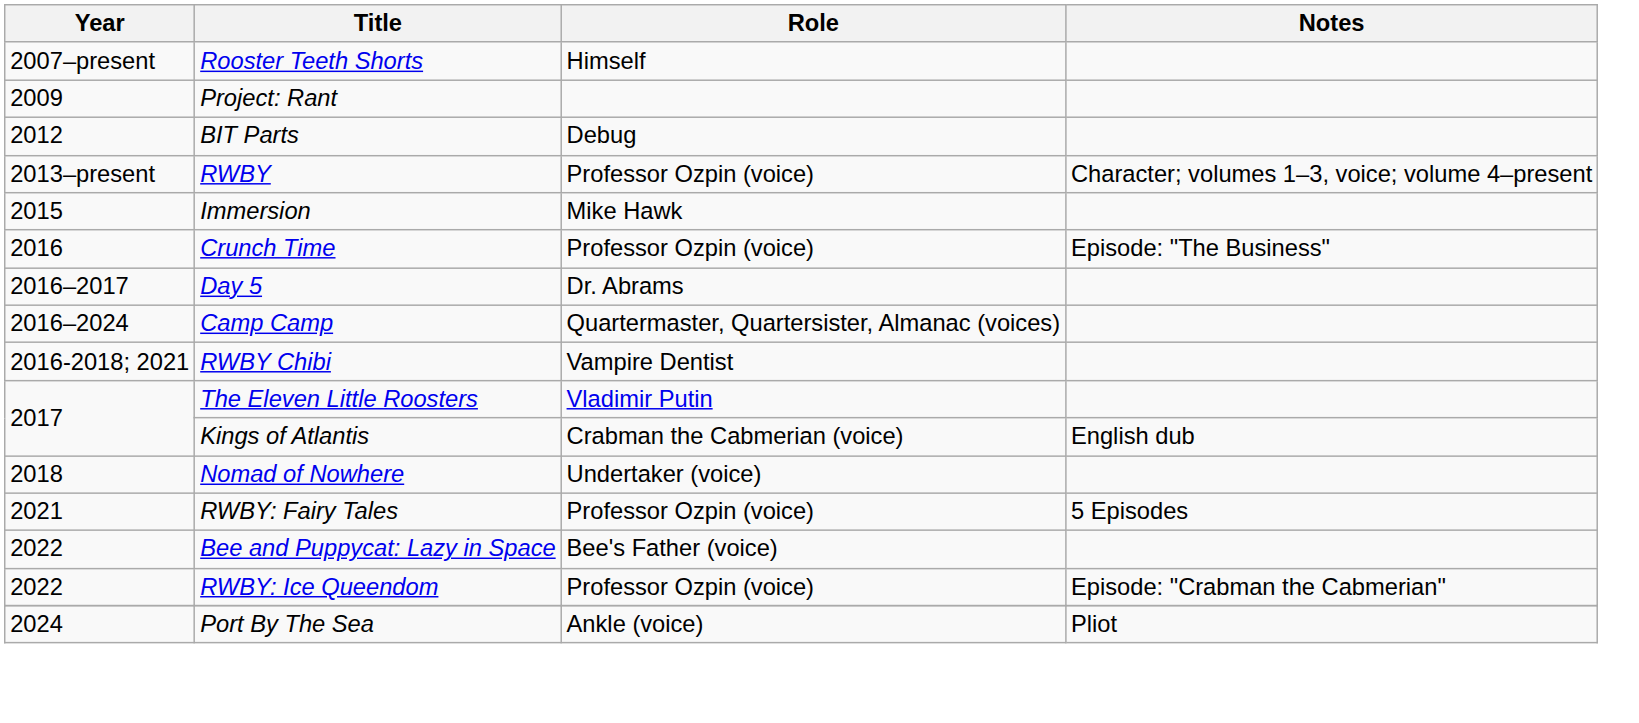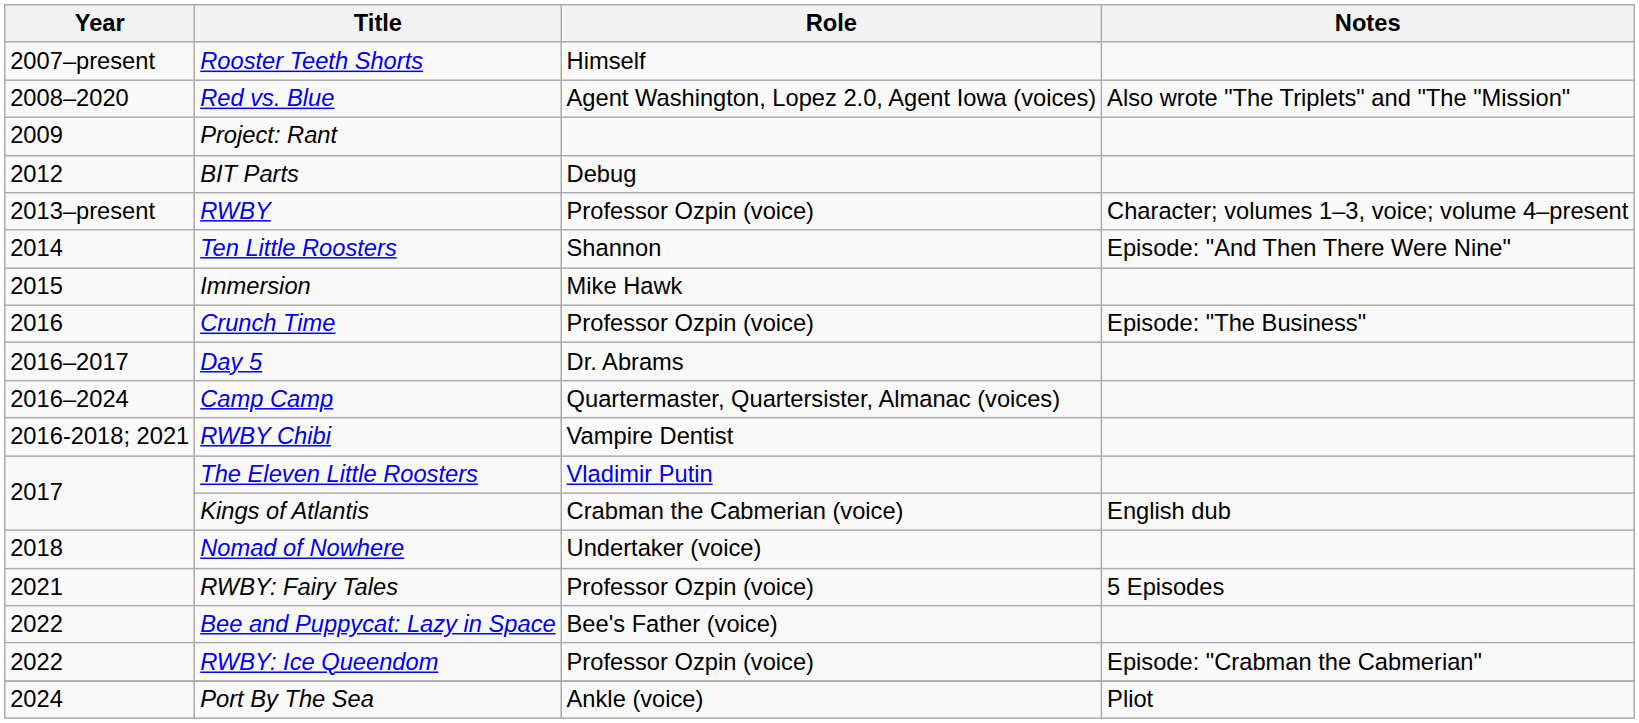+ row: 2008–2020 | Red vs. Blue | Agent Washington, Lopez 2.0, Agent Iowa (voices) | Also wrote "The Triplets" and "The "Mission"
+ row: 2014 | Ten Little Roosters | Shannon | Episode: "And Then There Were Nine"
